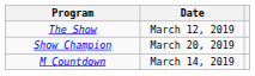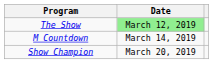The Show | Date: no background -> lightgreen background
rows swapped: M Countdown <-> Show Champion
